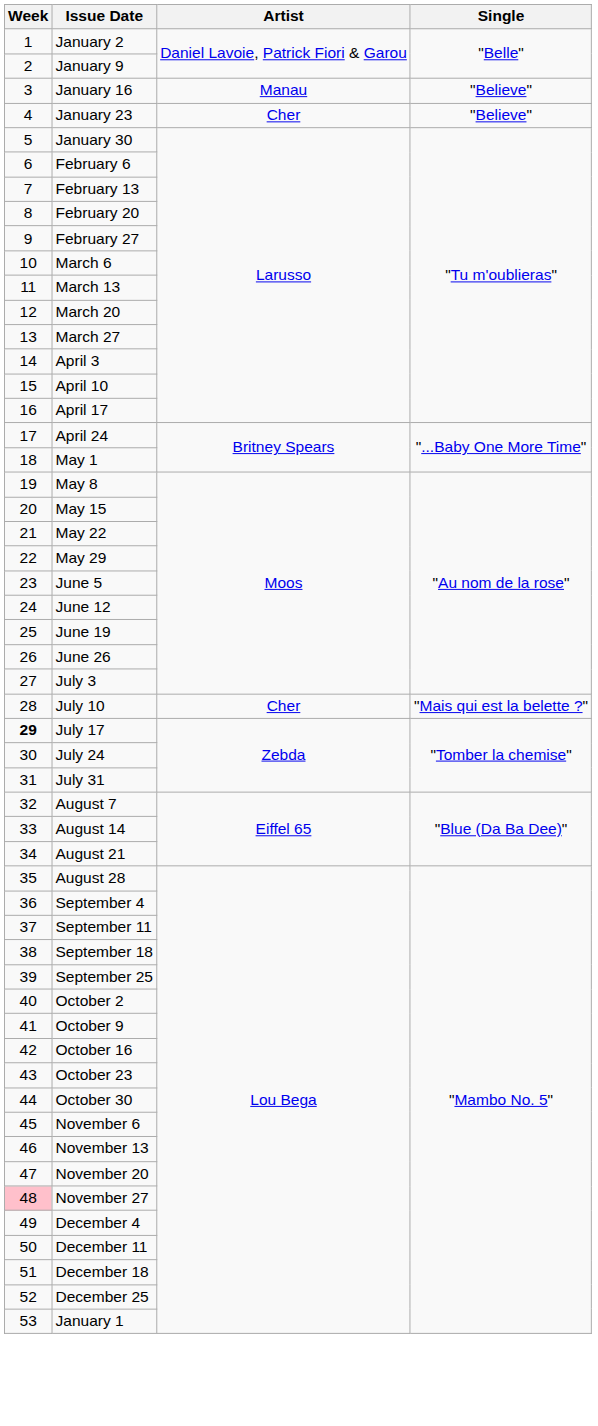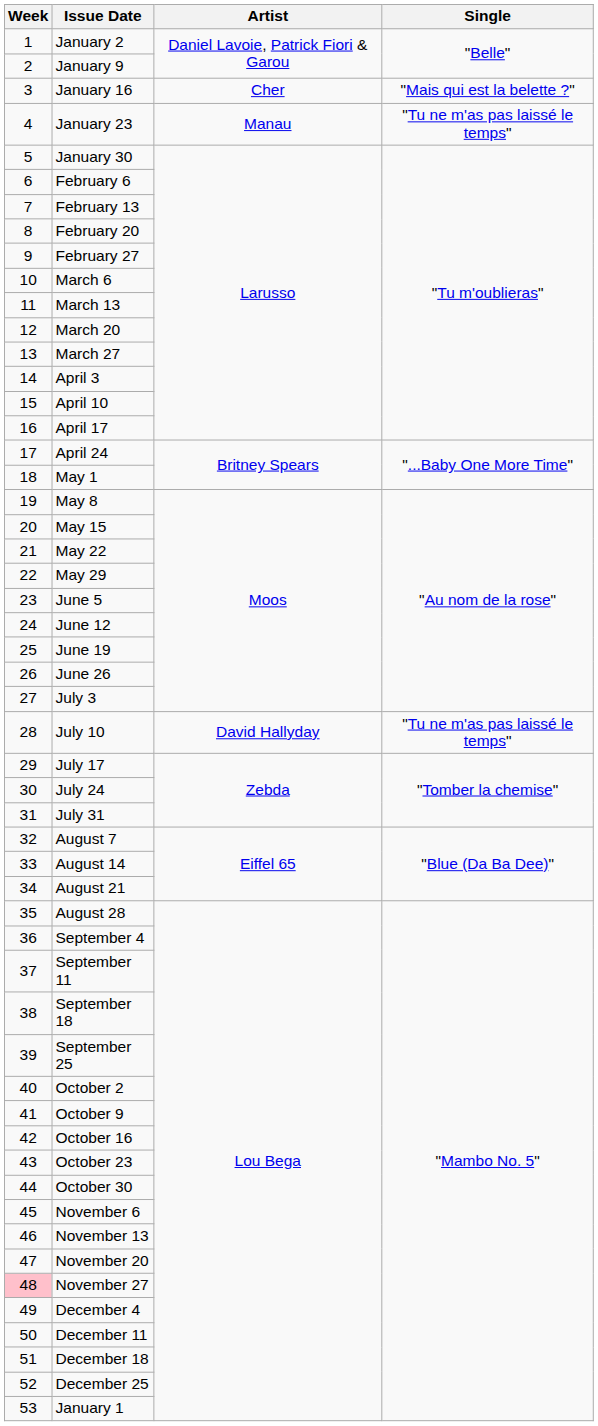January 16 | Artist: Manau -> Cher
January 16 | Single: "Believe" -> "Mais qui est la belette ?"
January 23 | Artist: Cher -> Manau
January 23 | Single: "Believe" -> "Tu ne m'as pas laissé le temps"
July 10 | Artist: Cher -> David Hallyday
July 10 | Single: "Mais qui est la belette ?" -> "Tu ne m'as pas laissé le temps"
July 17 | Week: bold -> normal
